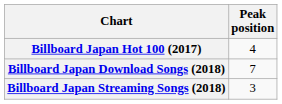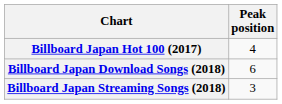Billboard Japan Download Songs (2018) | Peak position: 7 -> 6
